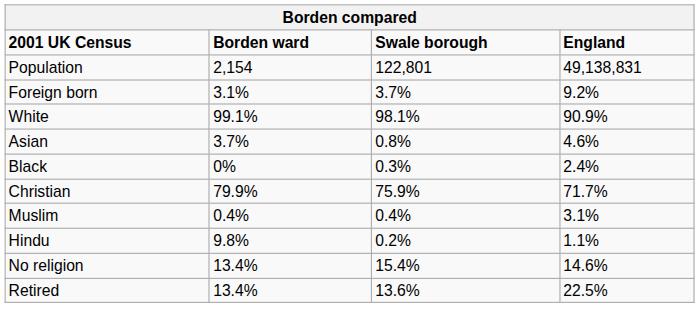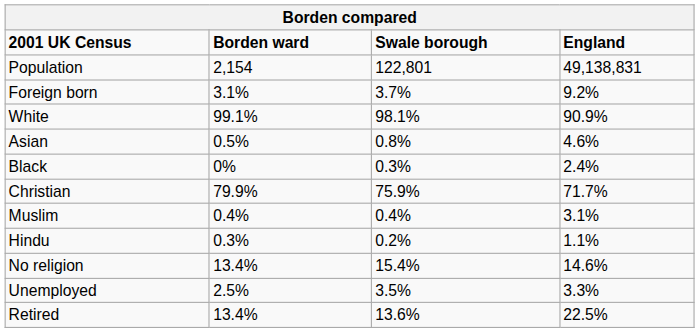Asian | Borden ward: 3.7% -> 0.5%
Hindu | Borden ward: 9.8% -> 0.3%
+ row: Unemployed | 2.5% | 3.5% | 3.3%
